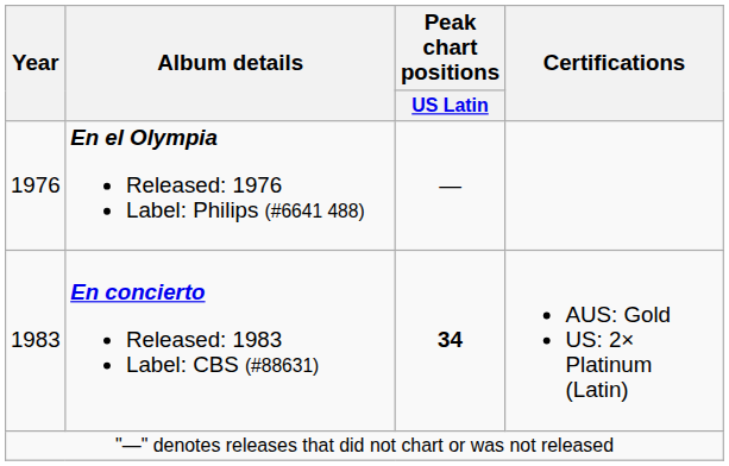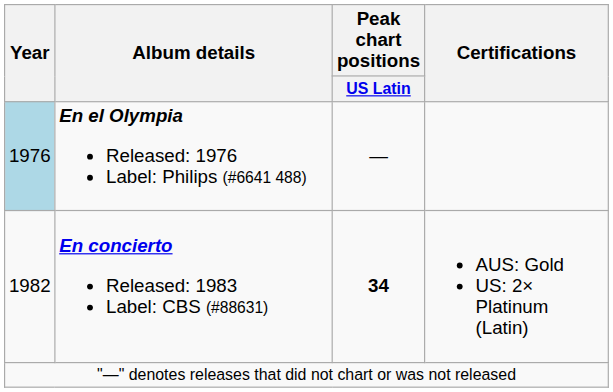En el Olympia Released: 1976 Label: Philips (#6641 488) | Year: no background -> lightblue background
En concierto Released: 1983 Label: CBS (#88631) | Year: 1983 -> 1982
